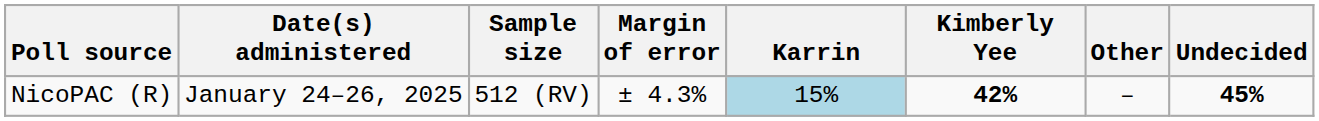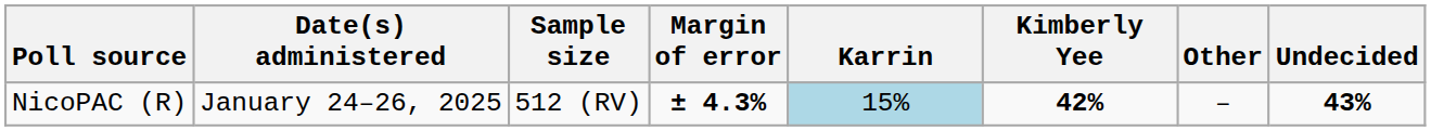NicoPAC (R) | Margin of error: normal -> bold
NicoPAC (R) | Undecided: 45% -> 43%
